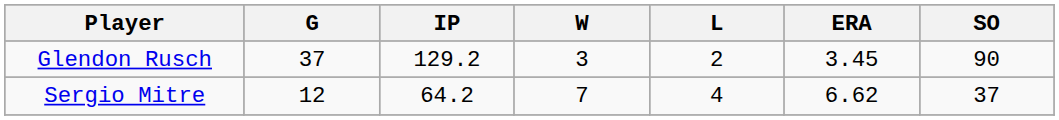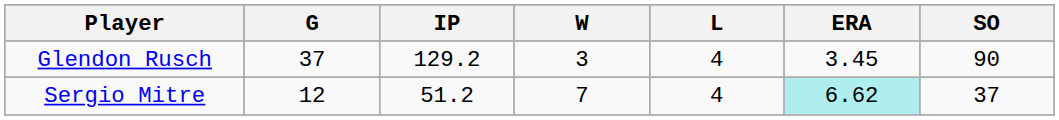Glendon Rusch | L: 2 -> 4
Sergio Mitre | IP: 64.2 -> 51.2
Sergio Mitre | ERA: no background -> paleturquoise background
